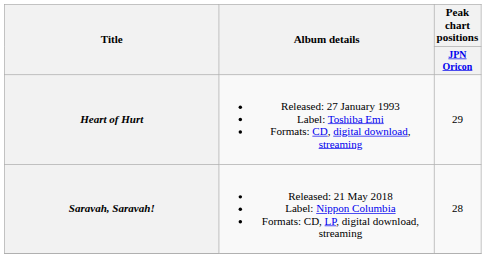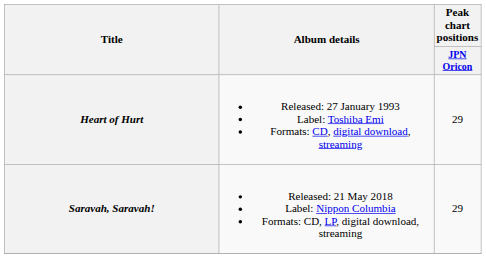Saravah, Saravah! | Peak chart positions / JPN Oricon: 28 -> 29
